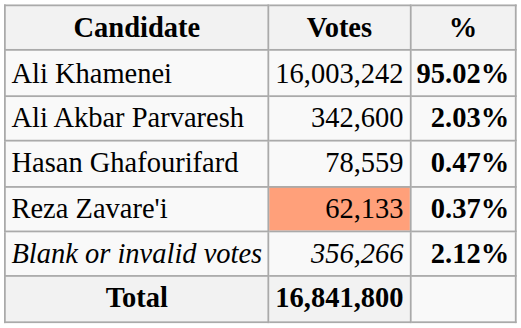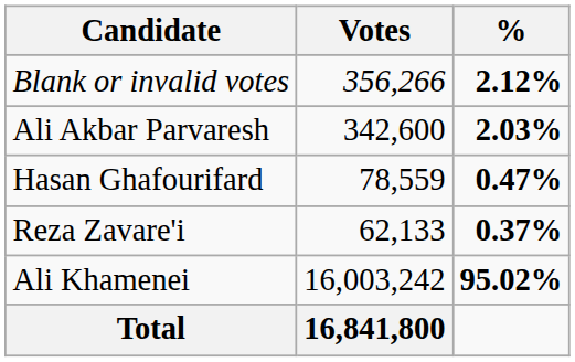rows swapped: Ali Khamenei <-> Blank or invalid votes
Reza Zavare'i | Votes: lightsalmon background -> no background
